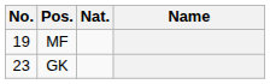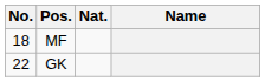MF | No.: 19 -> 18
GK | No.: 23 -> 22
